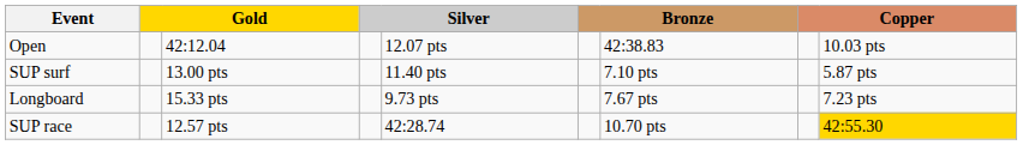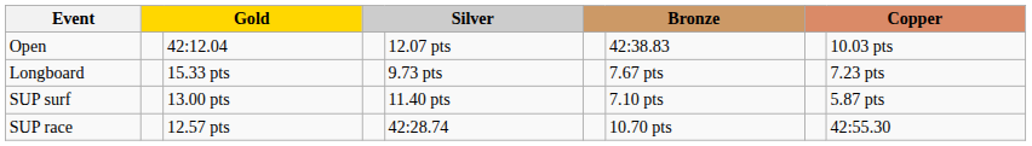rows swapped: Longboard <-> SUP surf
SUP race | column 9: gold background -> no background
